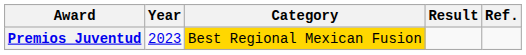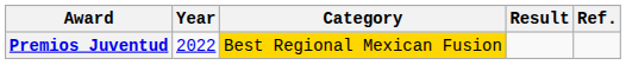Premios Juventud | Year: 2023 -> 2022
